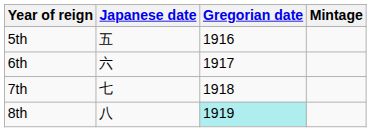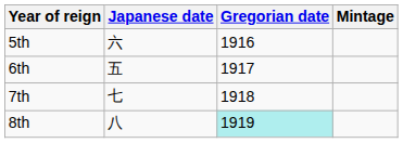5th | Japanese date: 五 -> 六
6th | Japanese date: 六 -> 五
